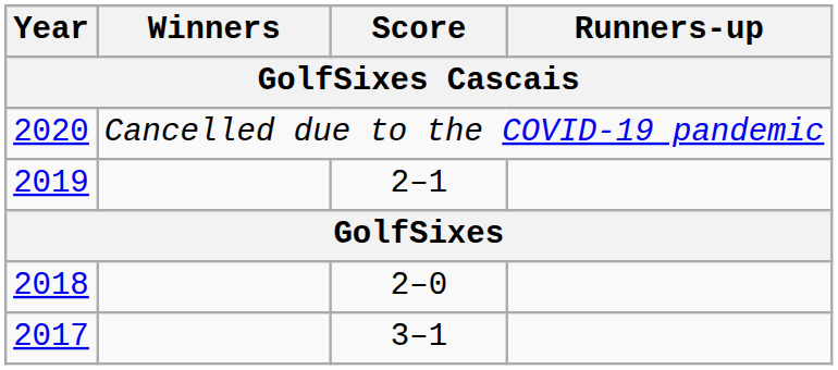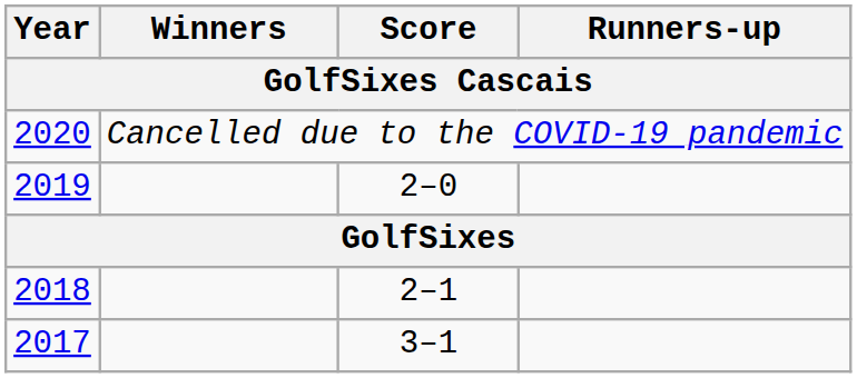2019 | Score: 2–1 -> 2–0
2018 | Score: 2–0 -> 2–1
